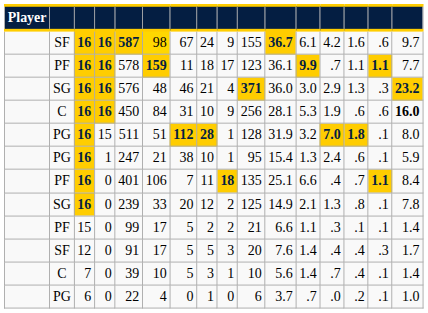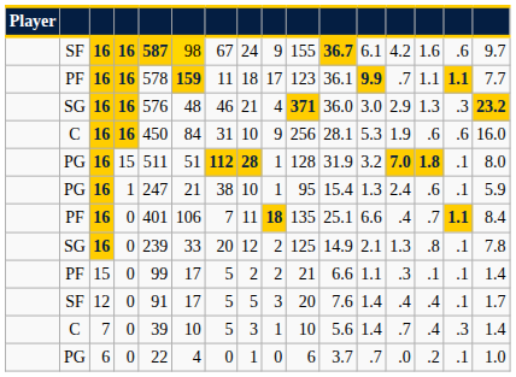C / 16 | column 16: bold -> normal
SF / 0 | column 15: .3 -> .1
C / 0 | column 15: .1 -> .3
